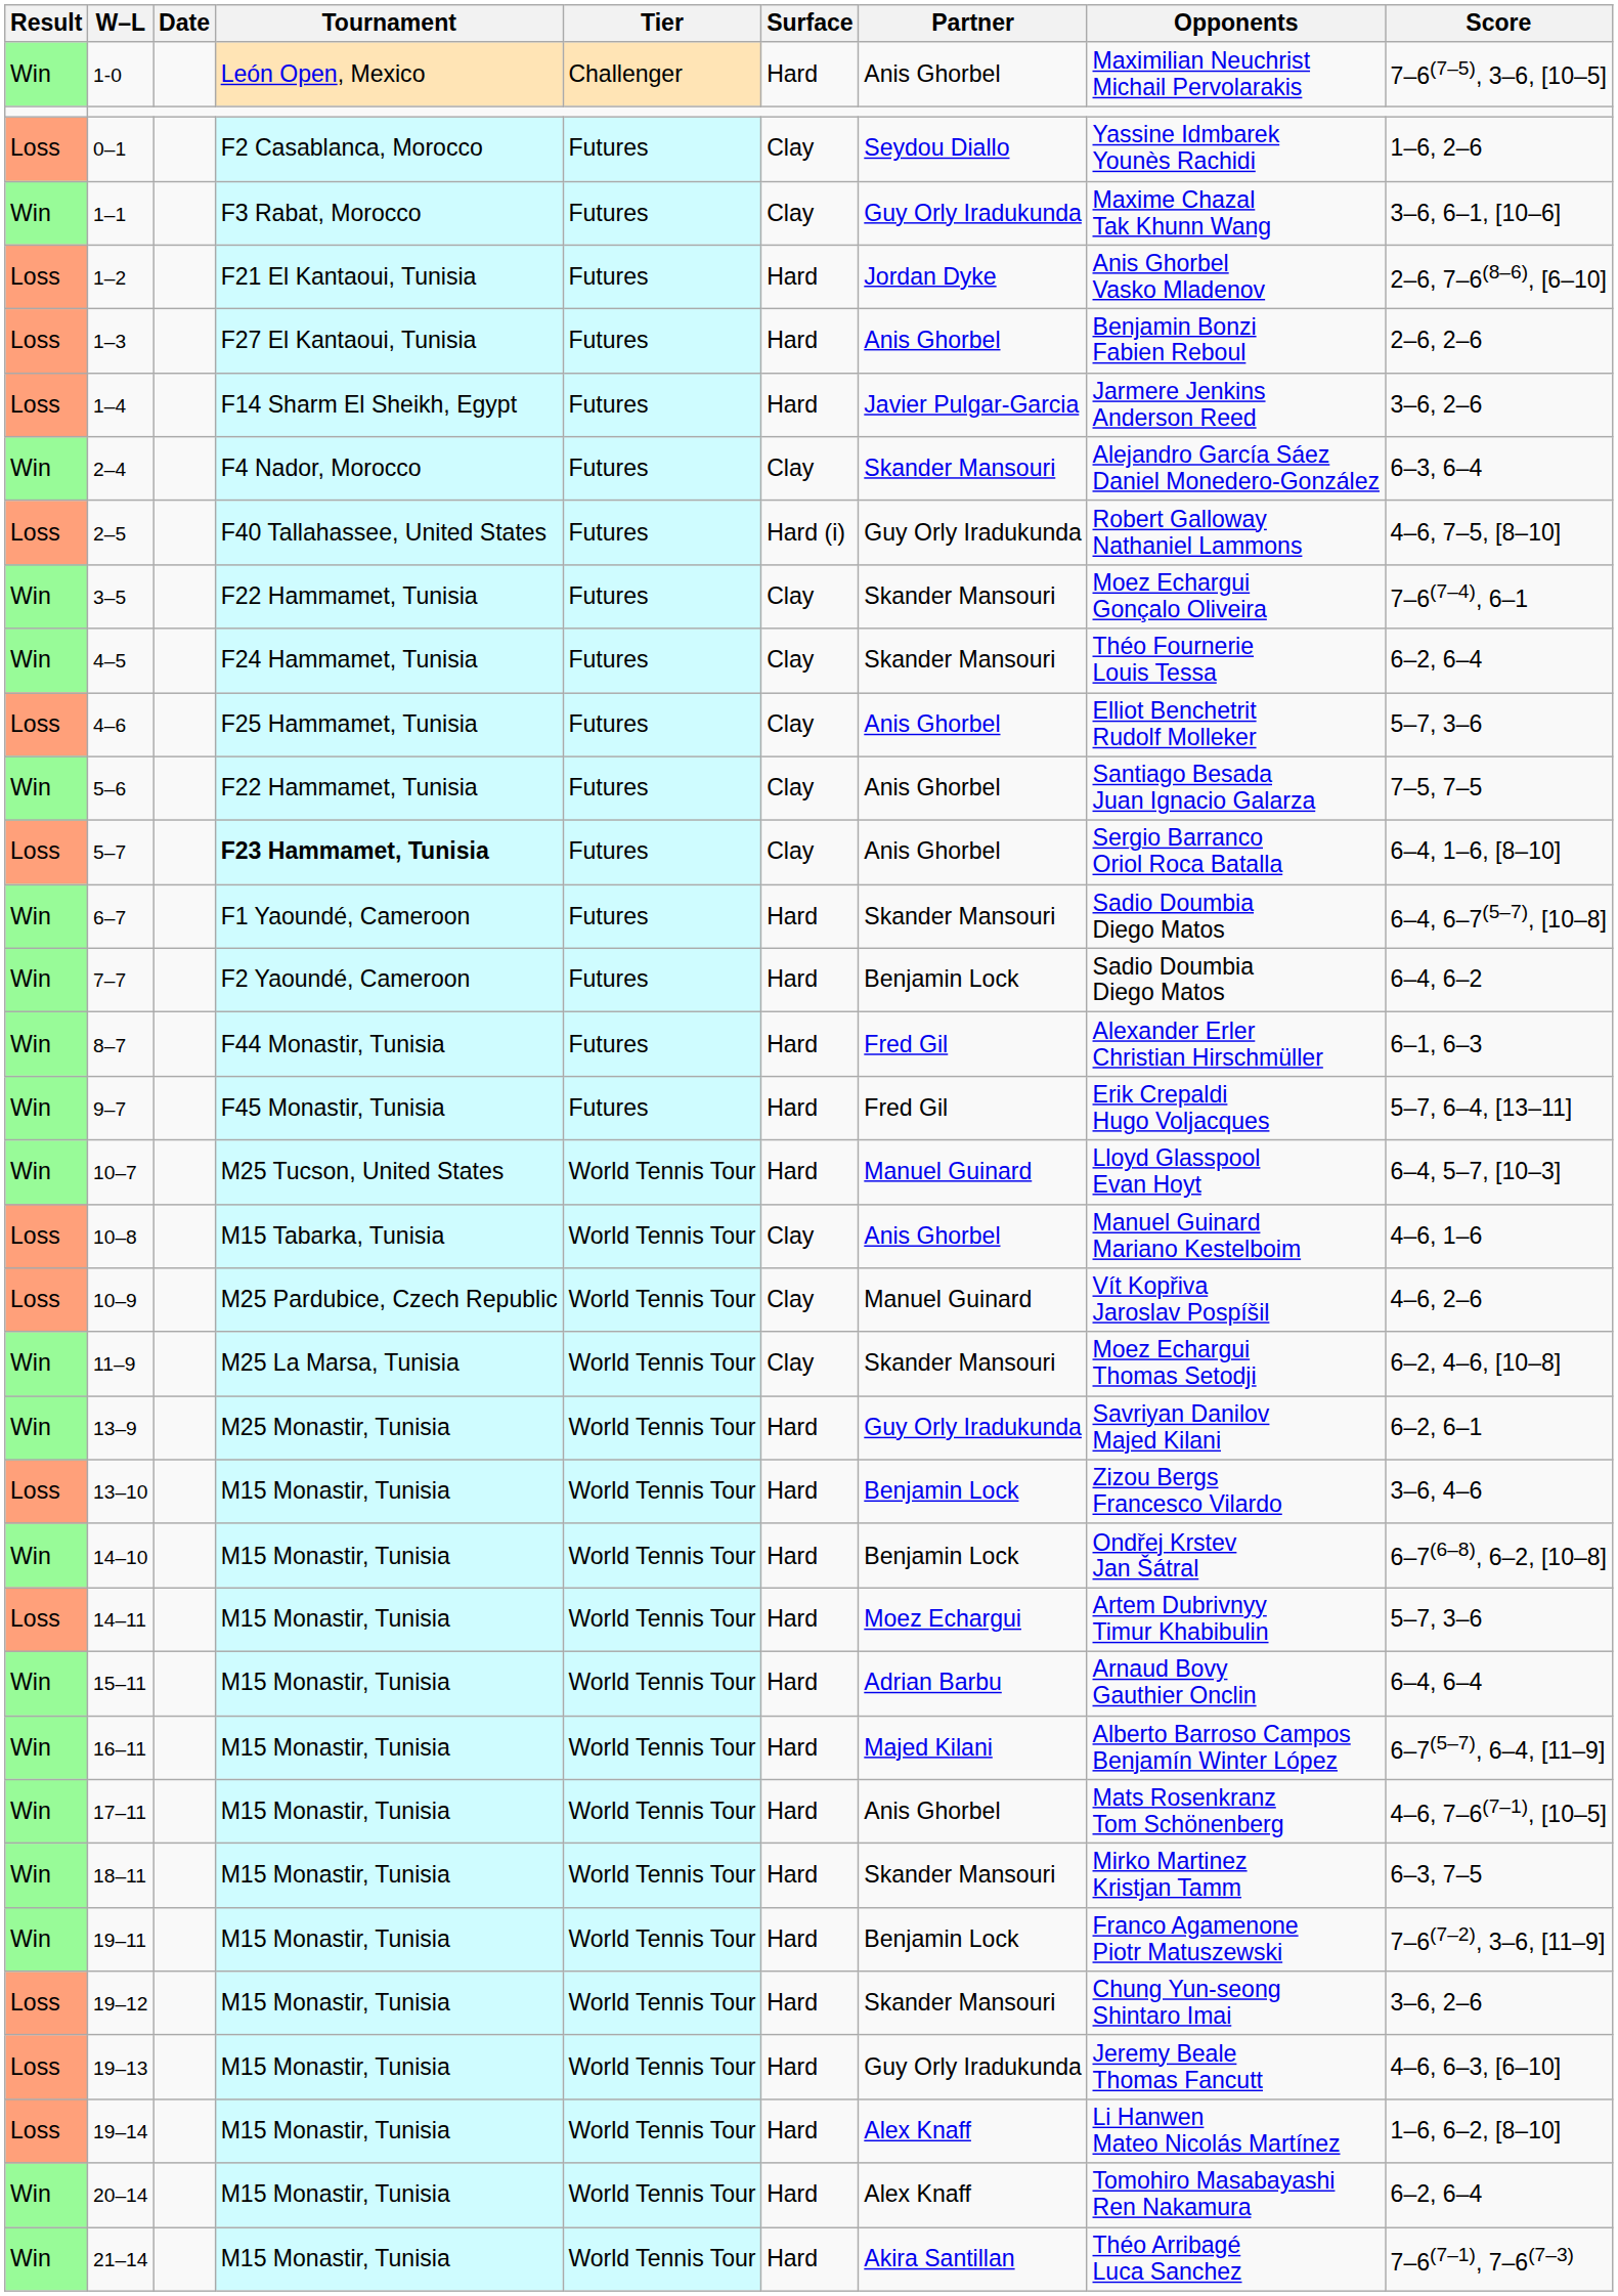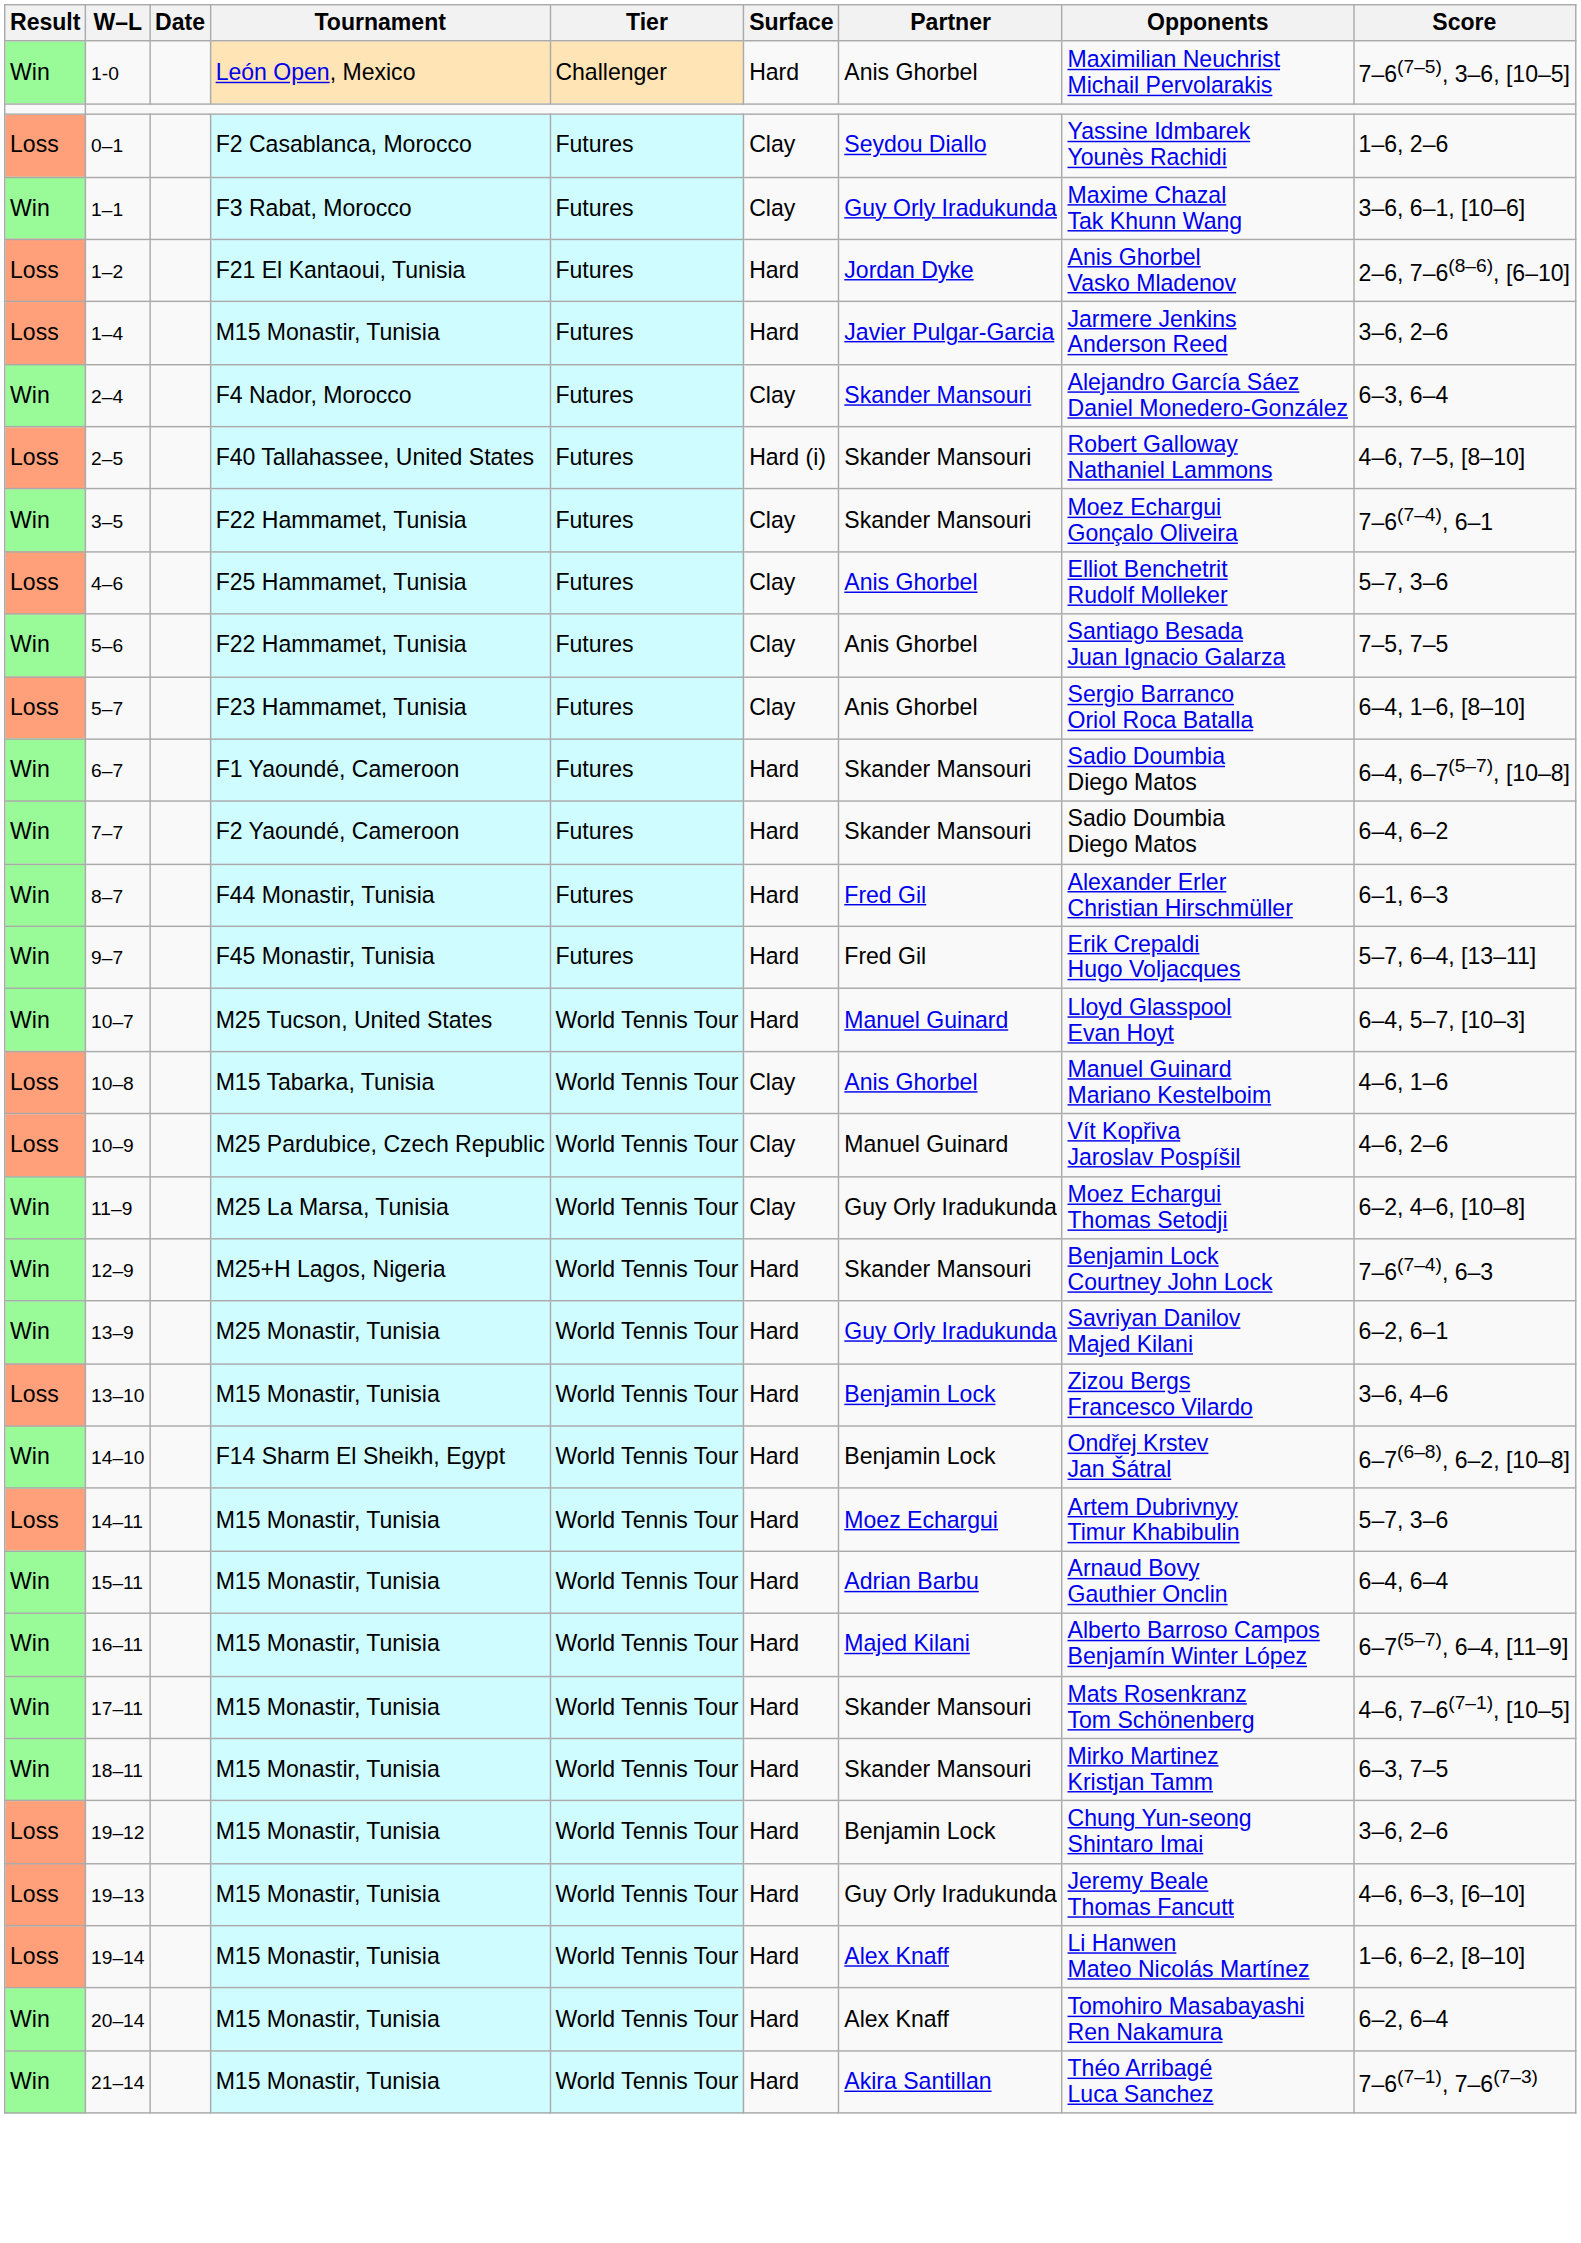- row: Loss | 1–3 | F27 El Kantaoui, Tunisia | Futures | Hard | Anis Ghorbel | Benjamin Bonzi Fabien Reboul | 2–6, 2–6
1–4 | Tournament: F14 Sharm El Sheikh, Egypt -> M15 Monastir, Tunisia
2–5 | Partner: Guy Orly Iradukunda -> Skander Mansouri
- row: Win | 4–5 | F24 Hammamet, Tunisia | Futures | Clay | Skander Mansouri | Théo Fournerie Louis Tessa | 6–2, 6–4
5–7 | Tournament: bold -> normal
7–7 | Partner: Benjamin Lock -> Skander Mansouri
11–9 | Partner: Skander Mansouri -> Guy Orly Iradukunda
+ row: Win | 12–9 | M25+H Lagos, Nigeria | World Tennis Tour | Hard | Skander Mansouri | Benjamin Lock Courtney John Lock | 7–6(7–4), 6–3
14–10 | Tournament: M15 Monastir, Tunisia -> F14 Sharm El Sheikh, Egypt
17–11 | Partner: Anis Ghorbel -> Skander Mansouri
- row: Win | 19–11 | M15 Monastir, Tunisia | World Tennis Tour | Hard | Benjamin Lock | Franco Agamenone Piotr Matuszewski | 7–6(7–2), 3–6, [11–9]
19–12 | Partner: Skander Mansouri -> Benjamin Lock
